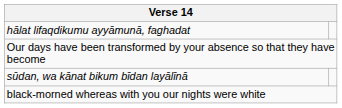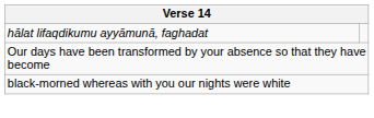- row: sūdan, wa kānat bikum bīdan layālīnā
